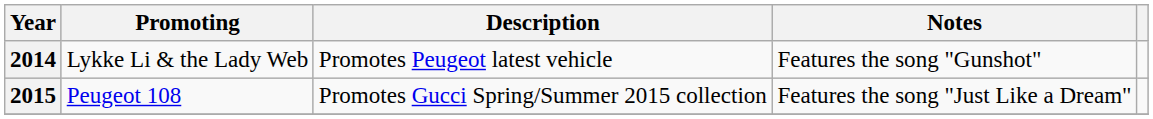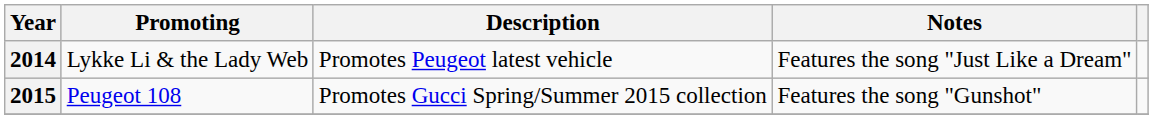2014 | Notes: Features the song "Gunshot" -> Features the song "Just Like a Dream"
2015 | Notes: Features the song "Just Like a Dream" -> Features the song "Gunshot"
